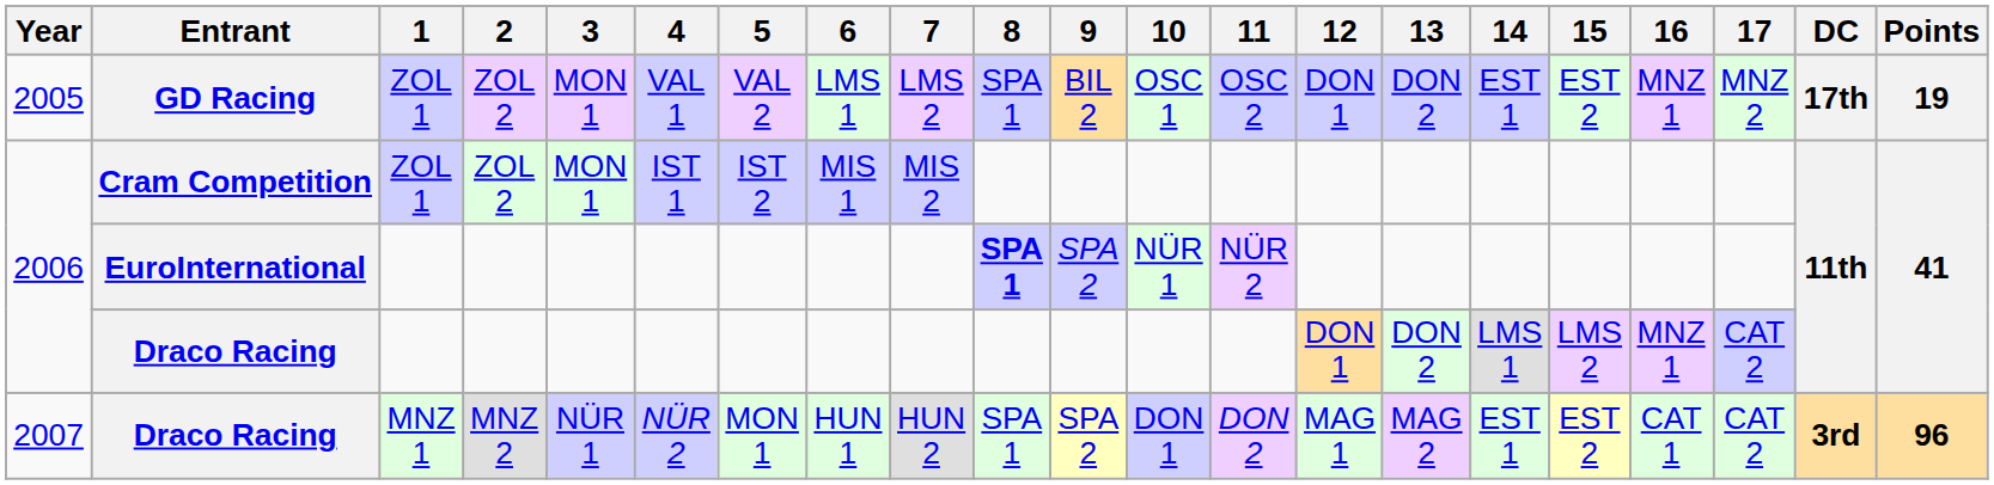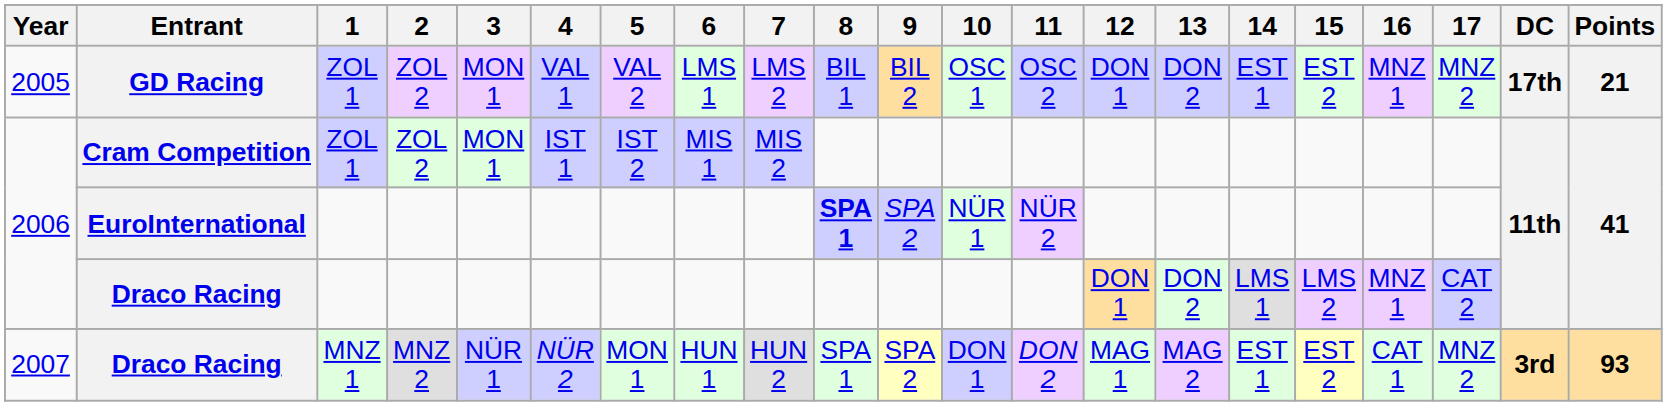GD Racing | 8: SPA 1 -> BIL 1
GD Racing | Points: 19 -> 21
2007 / Draco Racing | 17: CAT 2 -> MNZ 2
2007 / Draco Racing | Points: 96 -> 93
